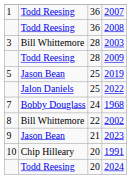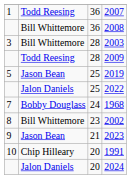2008 | column 2: Todd Reesing -> Bill Whittemore
2002 | column 3: 22 -> 23
2024 | column 2: Todd Reesing -> Jalon Daniels
